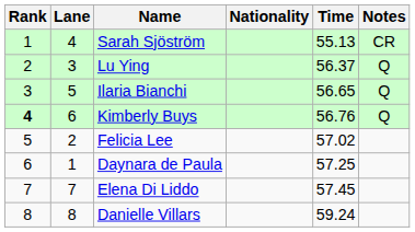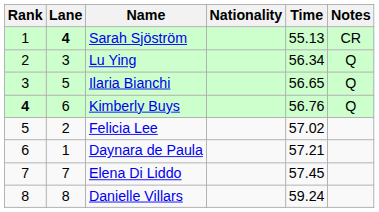Sarah Sjöström | Lane: normal -> bold
Lu Ying | Time: 56.37 -> 56.34
Daynara de Paula | Time: 57.25 -> 57.21
